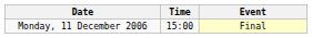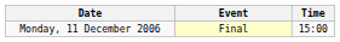columns swapped: Time <-> Event
